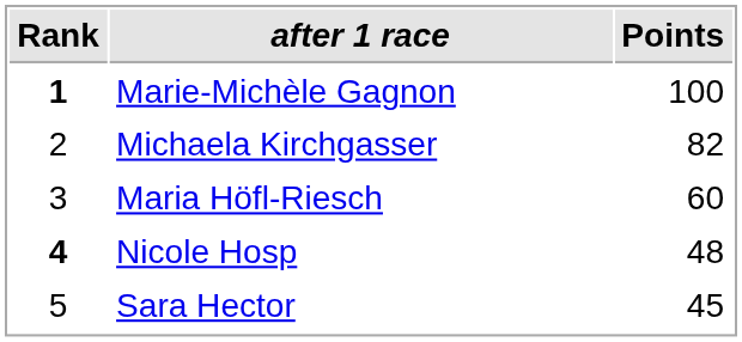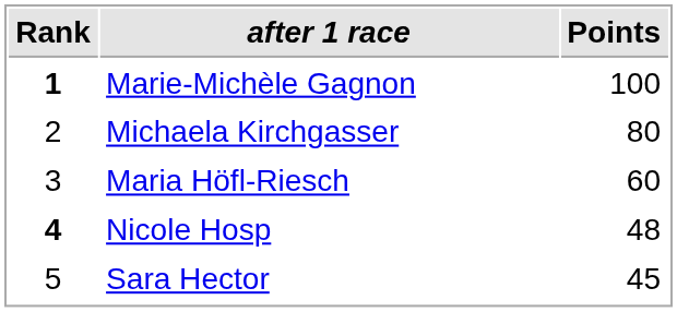Michaela Kirchgasser | Points: 82 -> 80
